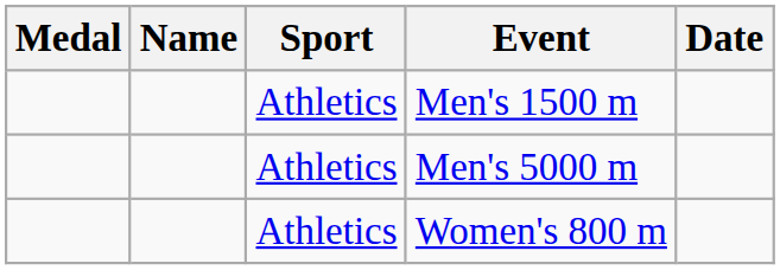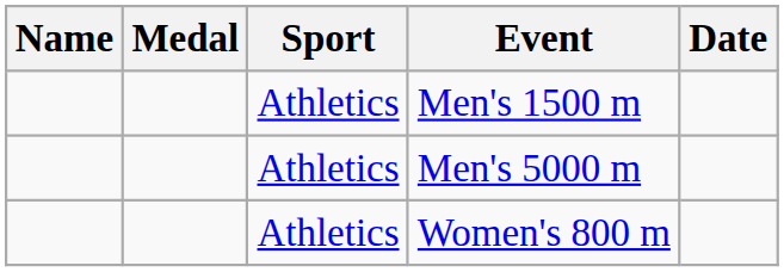columns swapped: Medal <-> Name
